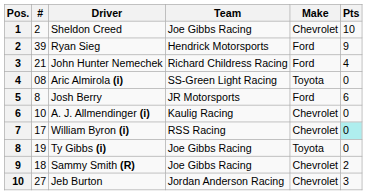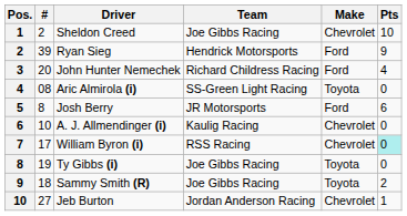John Hunter Nemechek | #: 21 -> 20
Sammy Smith (R) | Make: Chevrolet -> Toyota
Jeb Burton | Pts: 3 -> 1
